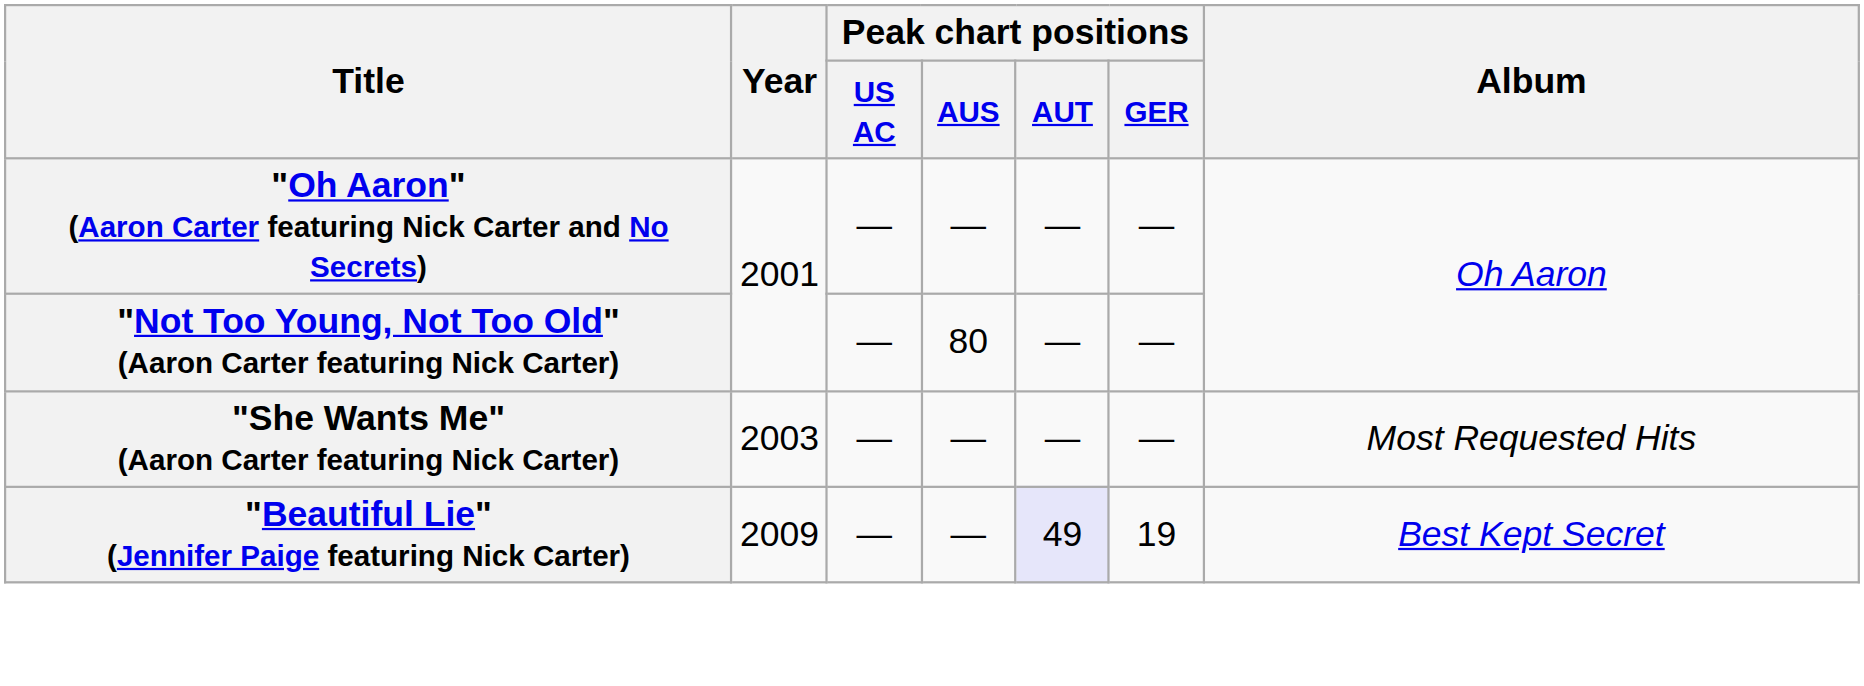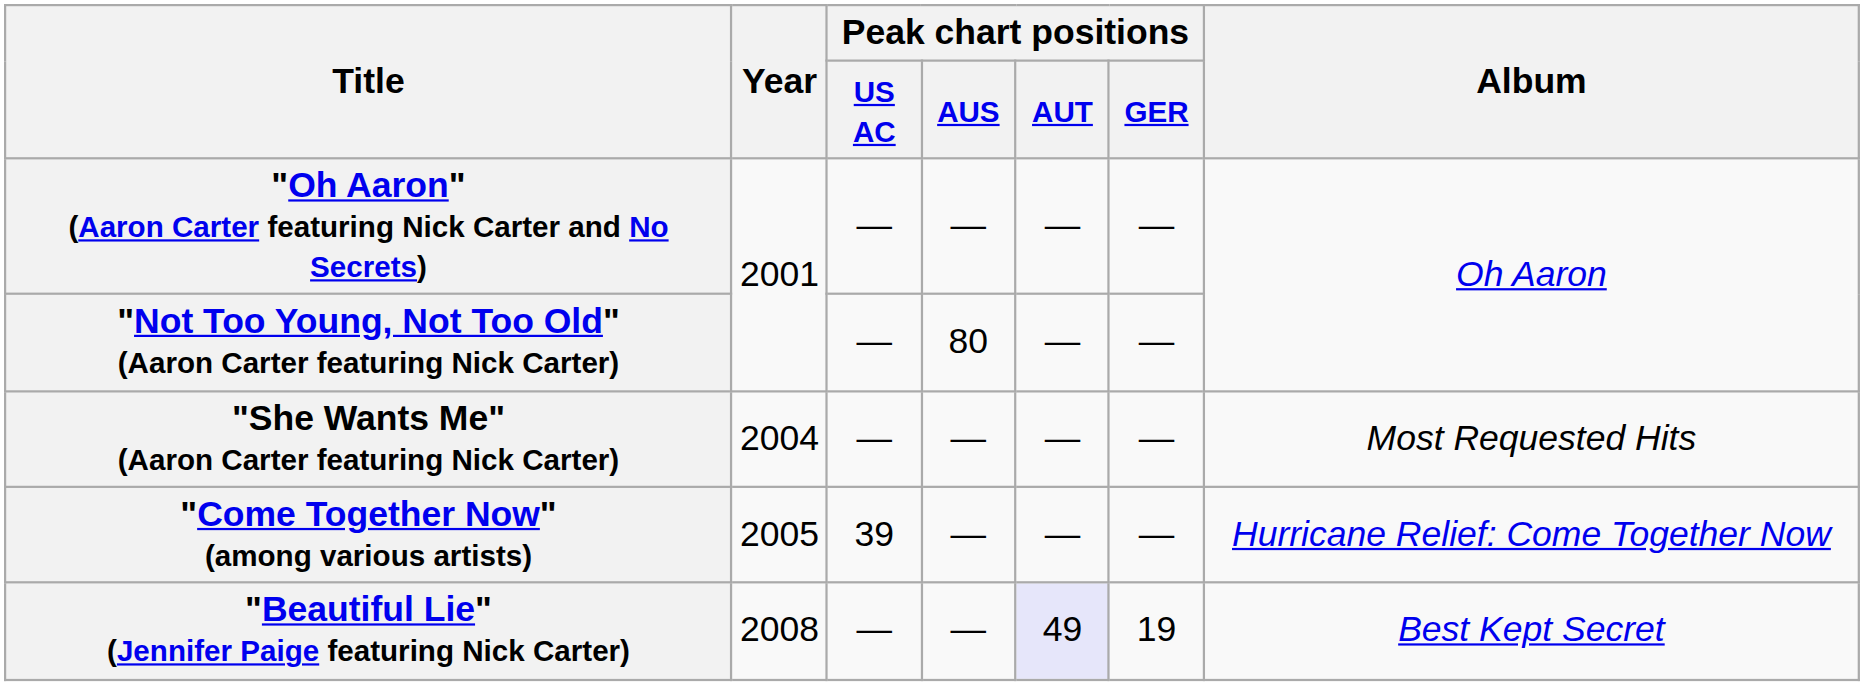"She Wants Me" (Aaron Carter featuring Nick Carter) | Year: 2003 -> 2004
+ row: "Come Together Now" (among various artists) | 2005 | 39 | — | — | — | Hurricane Relief: Come Together Now
"Beautiful Lie" (Jennifer Paige featuring Nick Carter) | Year: 2009 -> 2008
